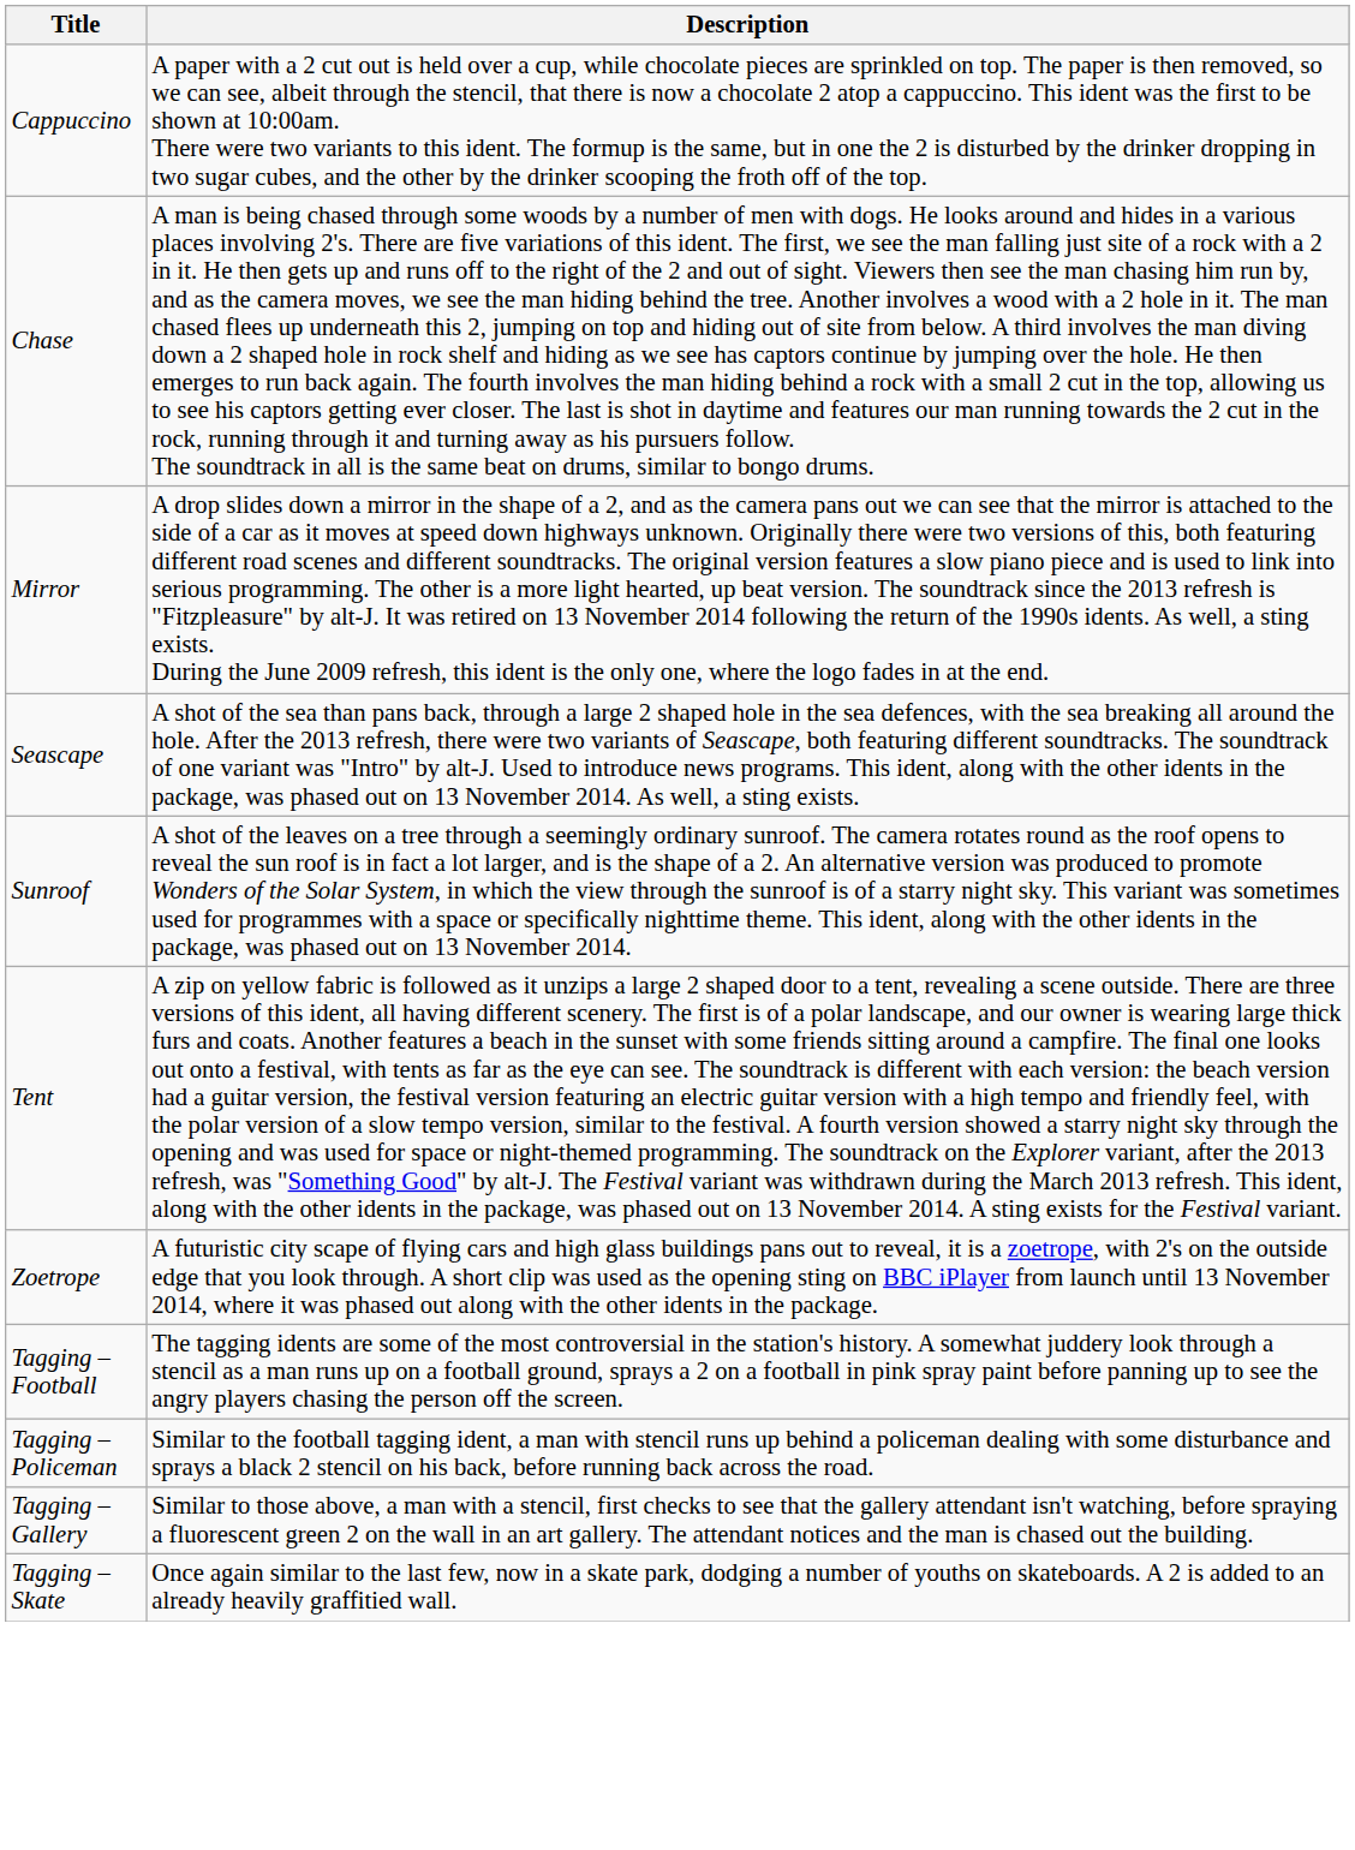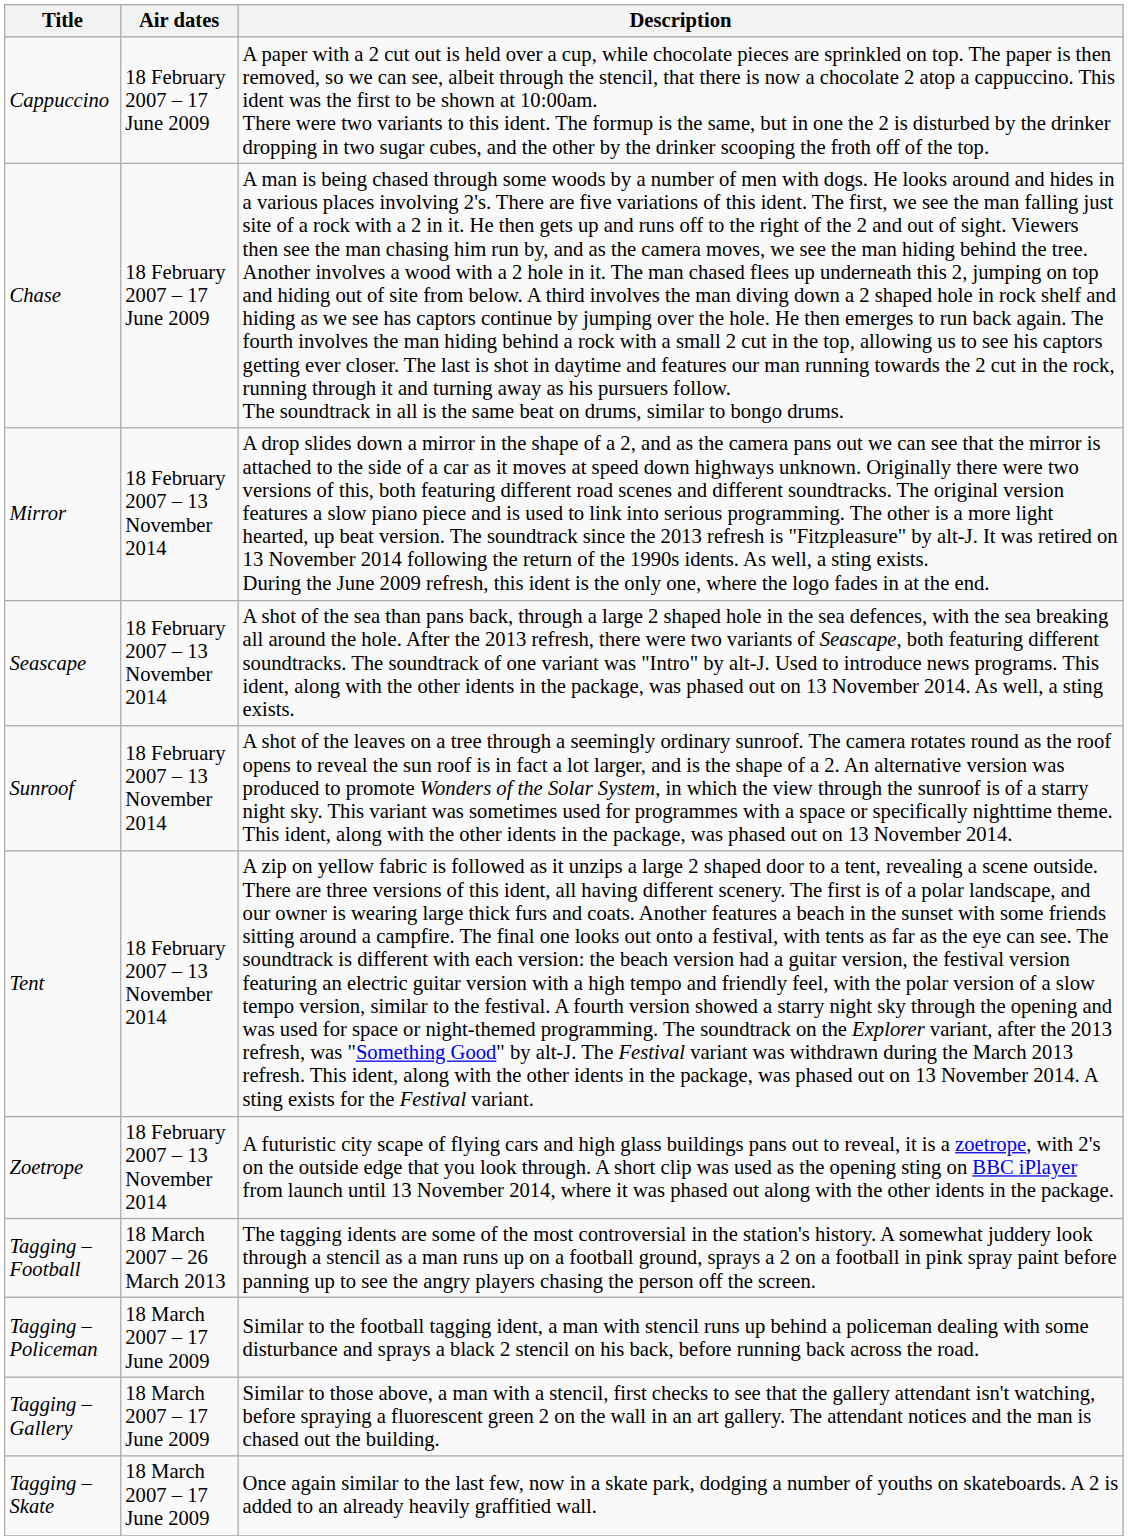+ column: Air dates | 18 February 2007 – 17 June 2009 | 18 February 2007 – 17 June 2009 | 18 February 2007 – 13 November 2014 | 18 February 2007 – 13 November 2014 | 18 February 2007 – 13 November 2014 | 18 February 2007 – 13 November 2014 | 18 February 2007 – 13 November 2014 | 18 March 2007 – 26 March 2013 | 18 March 2007 – 17 June 2009 | 18 March 2007 – 17 June 2009 | 18 March 2007 – 17 June 2009
